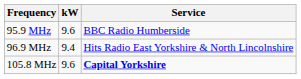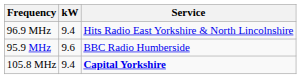rows swapped: 95.9 MHz <-> 96.9 MHz
105.8 MHz | kW: 9.6 -> 9.4
